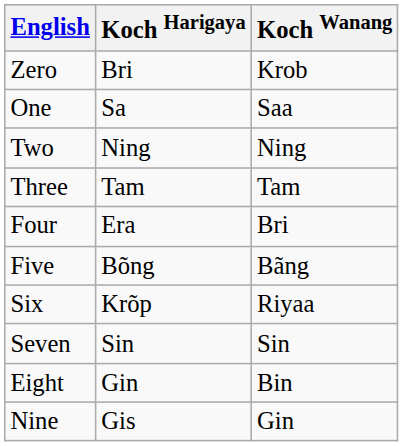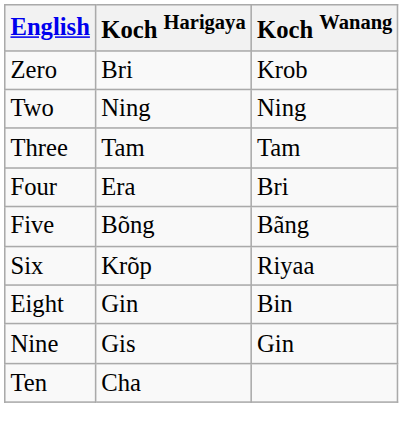- row: One | Sa | Saa
- row: Seven | Sin | Sin
+ row: Ten | Cha
